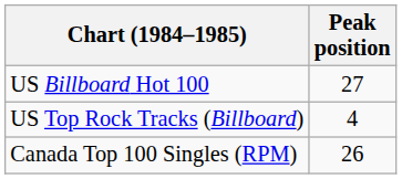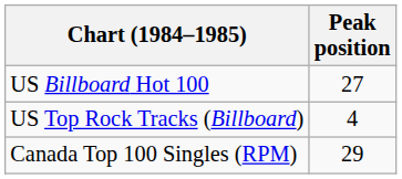Canada Top 100 Singles (RPM) | Peak position: 26 -> 29
